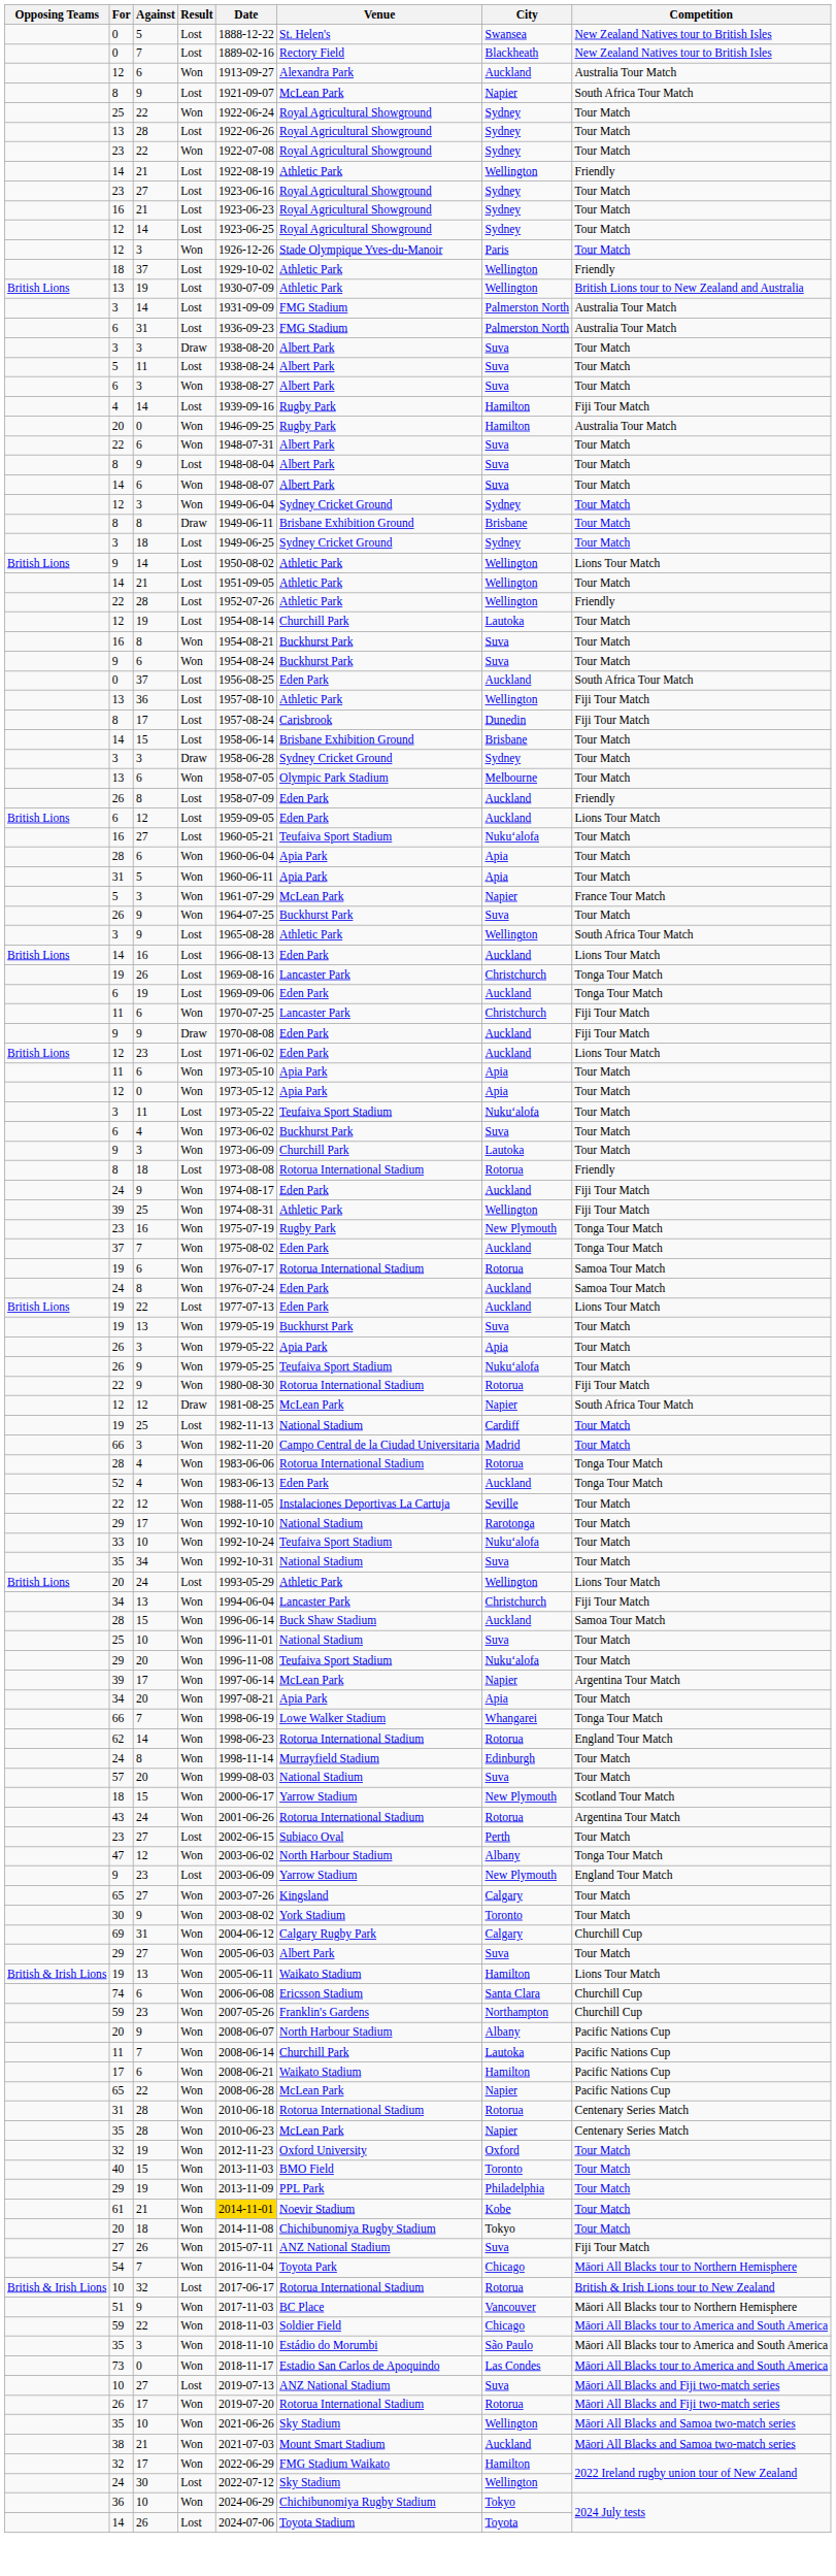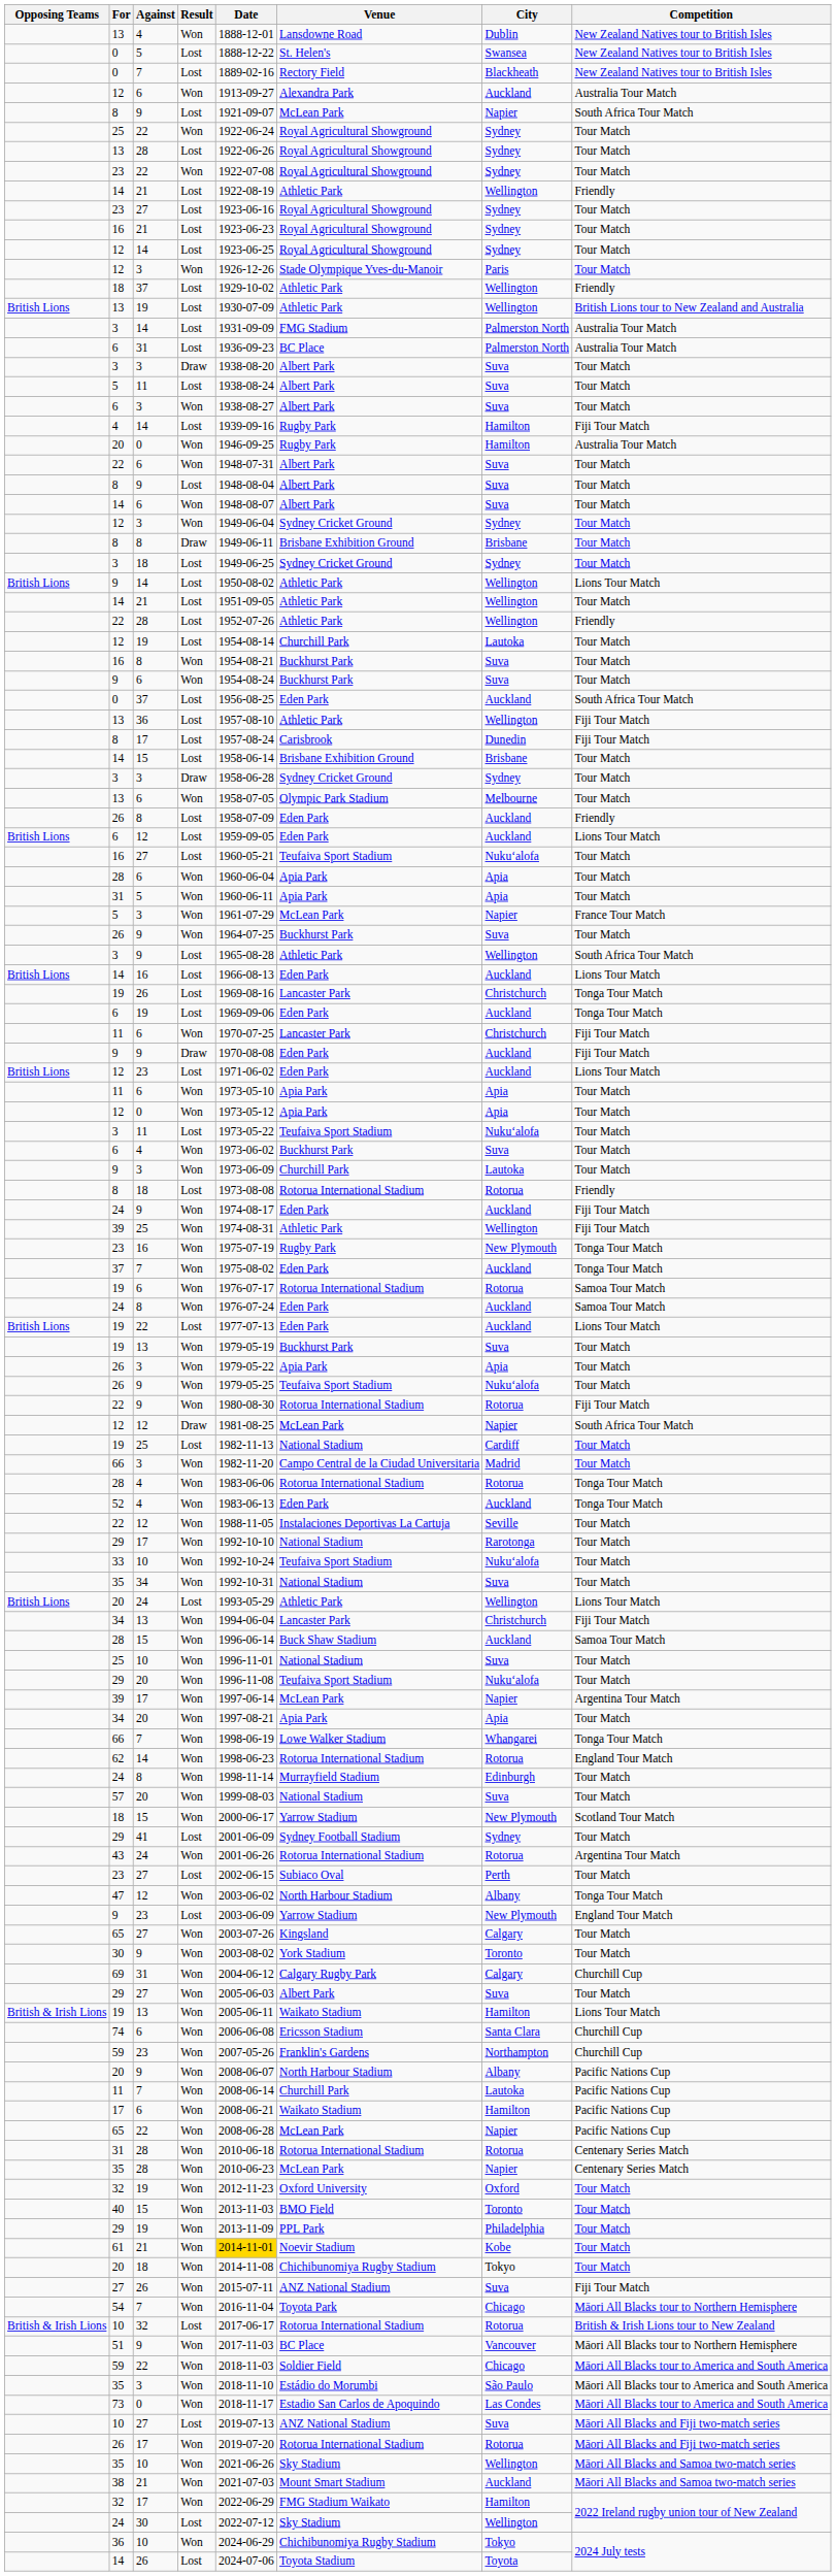+ row: 13 | 4 | Won | 1888-12-01 | Lansdowne Road | Dublin | New Zealand Natives tour to British Isles
6 / 31 | Venue: FMG Stadium -> BC Place
+ row: 29 | 41 | Lost | 2001-06-09 | Sydney Football Stadium | Sydney | Tour Match
